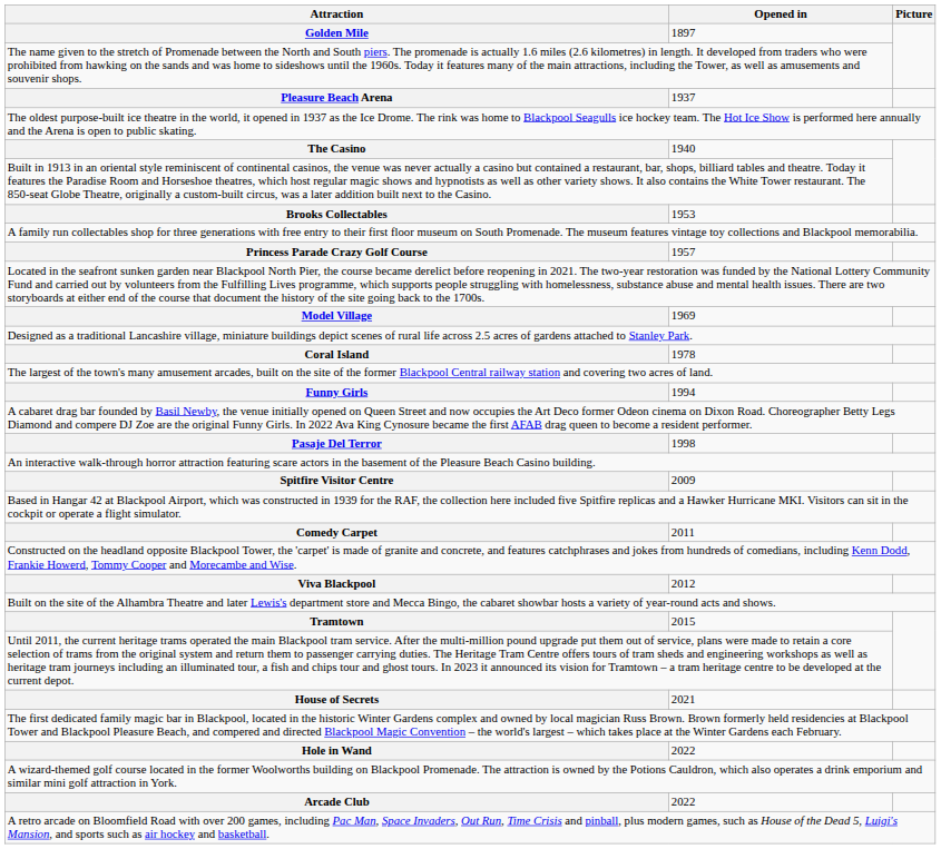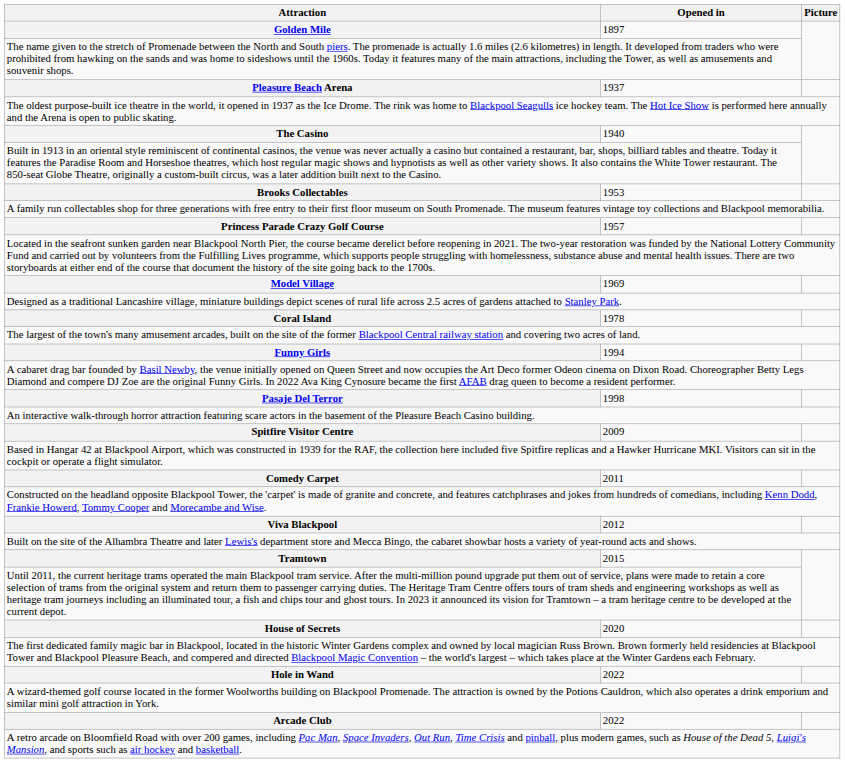House of Secrets | Opened in: 2021 -> 2020
